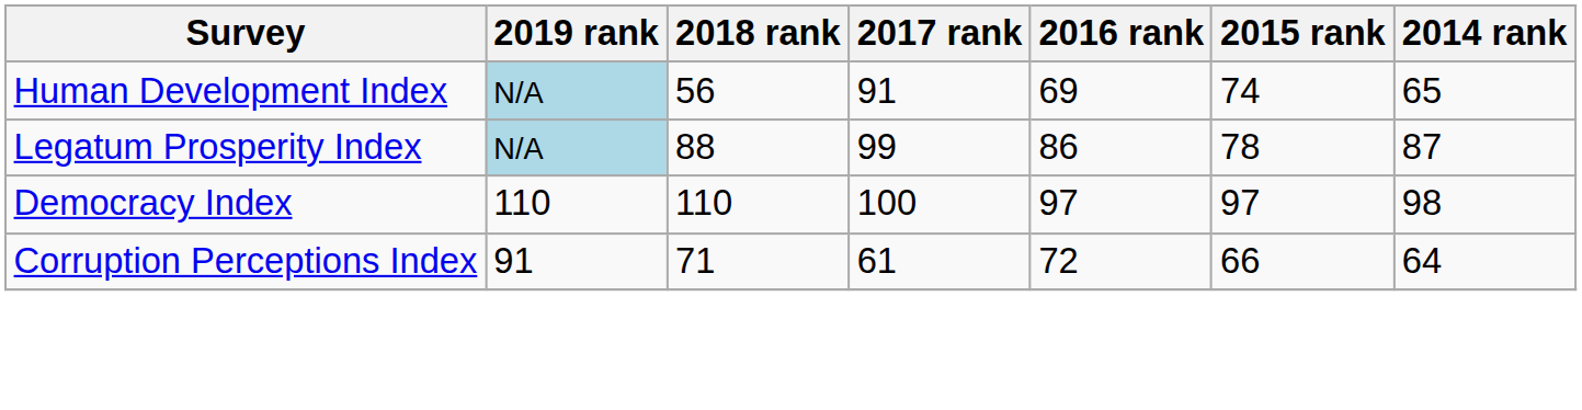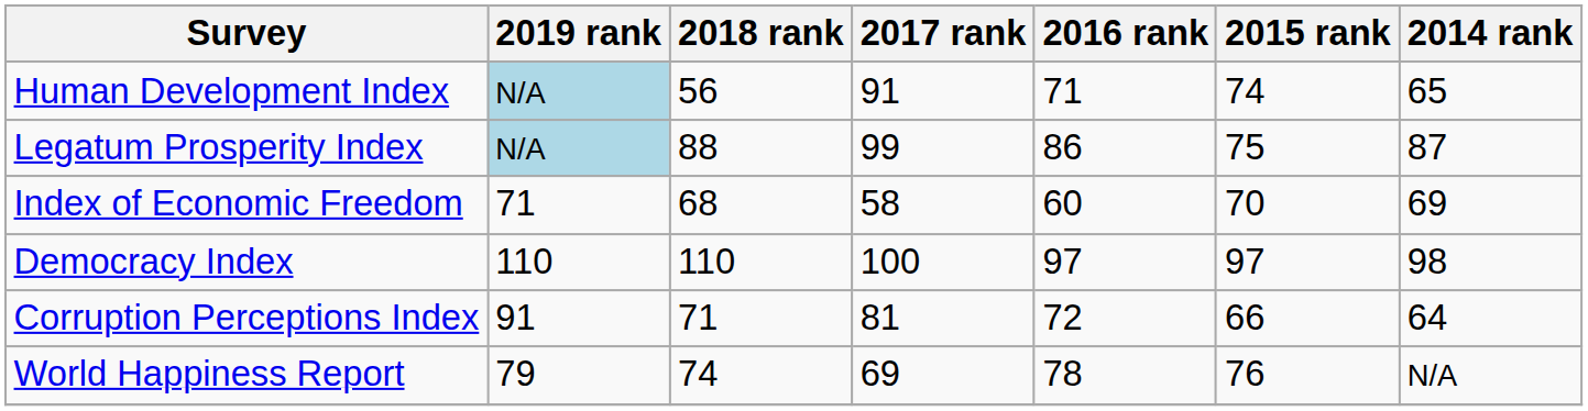Human Development Index | 2016 rank: 69 -> 71
Legatum Prosperity Index | 2015 rank: 78 -> 75
+ row: Index of Economic Freedom | 71 | 68 | 58 | 60 | 70 | 69
Corruption Perceptions Index | 2017 rank: 61 -> 81
+ row: World Happiness Report | 79 | 74 | 69 | 78 | 76 | N/A
